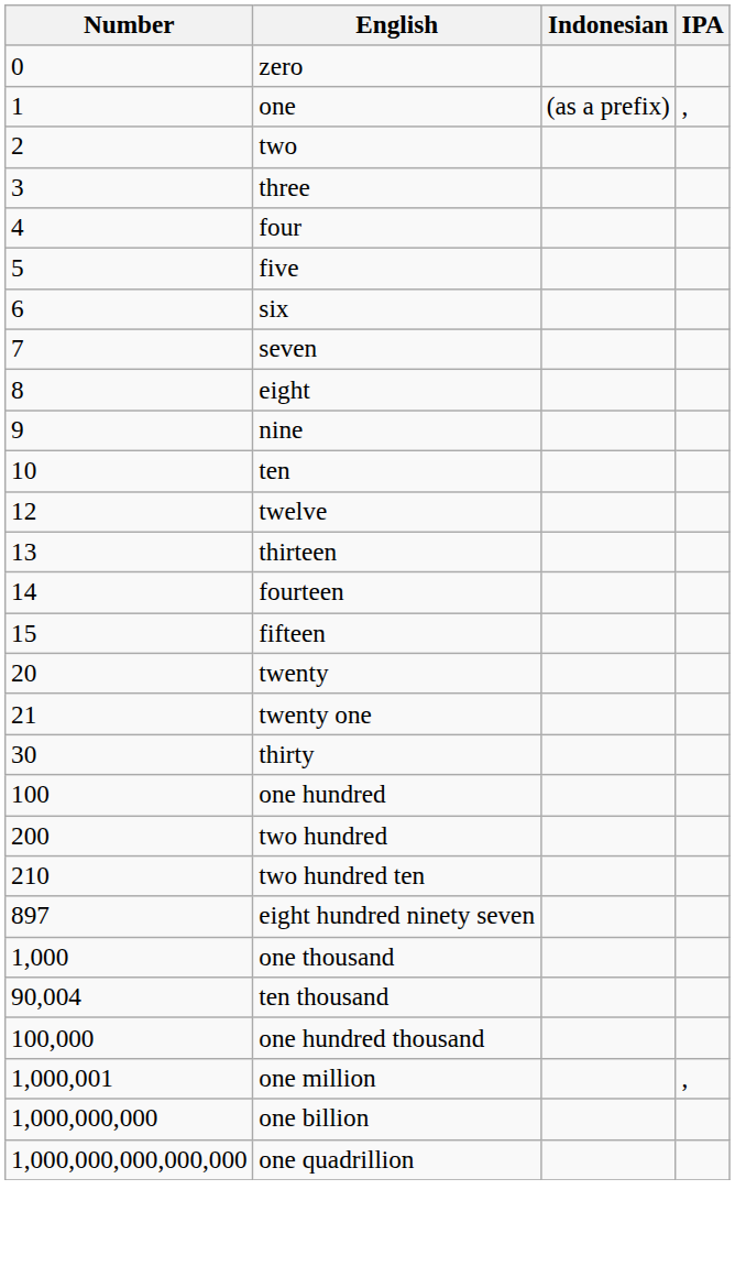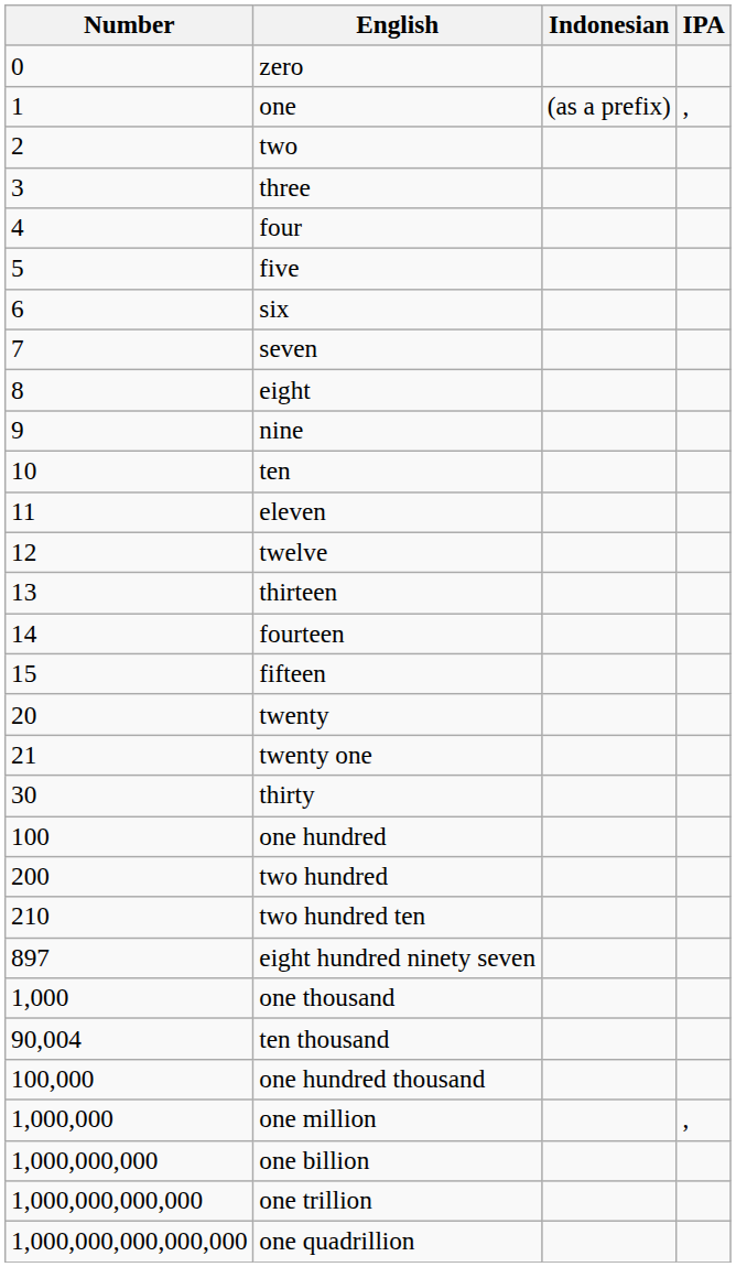+ row: 11 | eleven
one million | Number: 1,000,001 -> 1,000,000
+ row: 1,000,000,000,000 | one trillion
